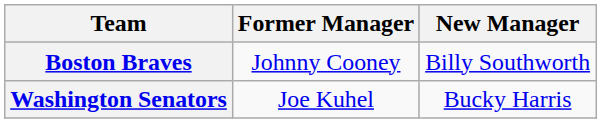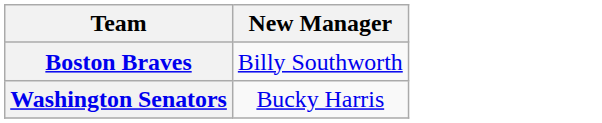- column: Former Manager | Johnny Cooney | Joe Kuhel
